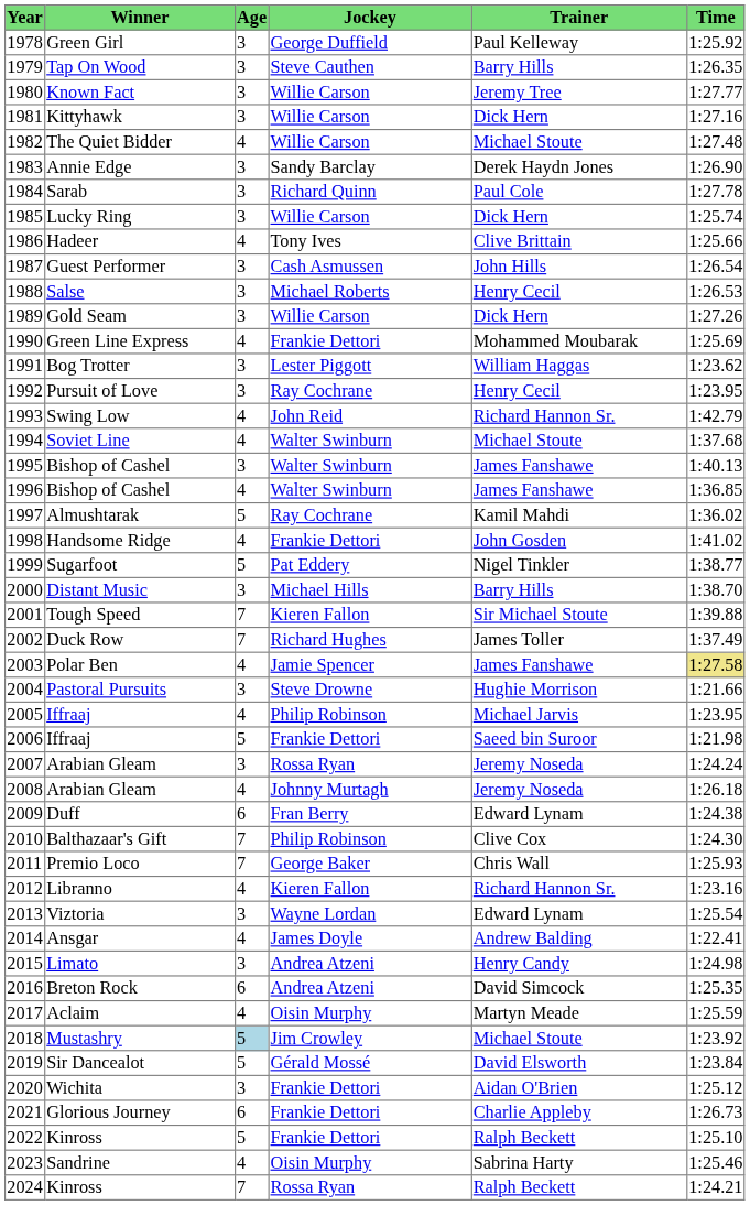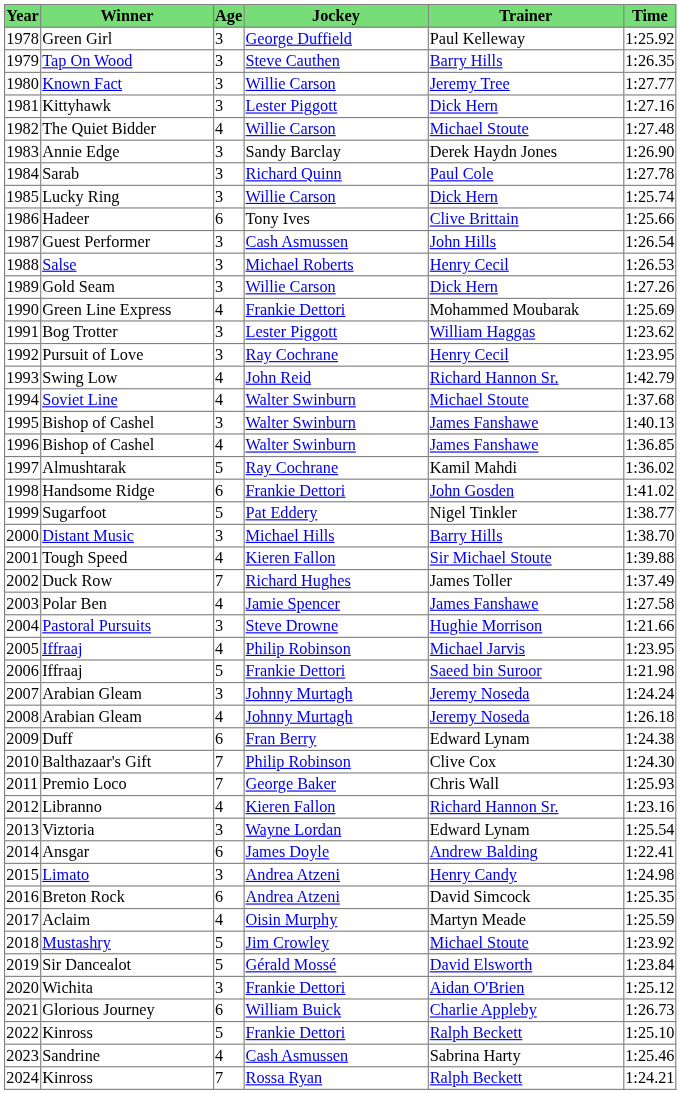Kittyhawk | Jockey: Willie Carson -> Lester Piggott
Hadeer | Age: 4 -> 6
Handsome Ridge | Age: 4 -> 6
Tough Speed | Age: 7 -> 4
Polar Ben | Time: khaki background -> no background
2007 / Arabian Gleam | Jockey: Rossa Ryan -> Johnny Murtagh
Ansgar | Age: 4 -> 6
Mustashry | Age: lightblue background -> no background
Glorious Journey | Jockey: Frankie Dettori -> William Buick
Sandrine | Jockey: Oisin Murphy -> Cash Asmussen
